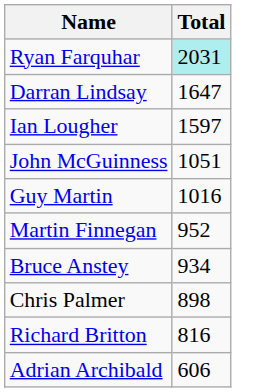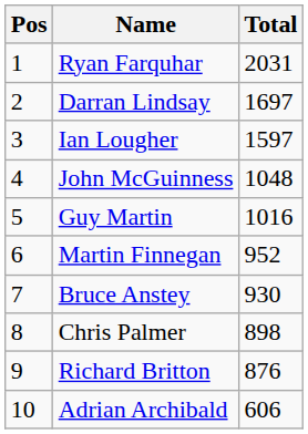+ column: Pos | 1 | 2 | 3 | 4 | 5 | 6 | 7 | 8 | 9 | 10
Ryan Farquhar | Total: paleturquoise background -> no background
Darran Lindsay | Total: 1647 -> 1697
John McGuinness | Total: 1051 -> 1048
Bruce Anstey | Total: 934 -> 930
Richard Britton | Total: 816 -> 876
